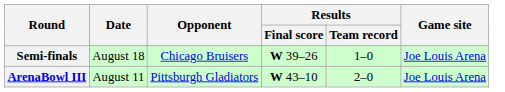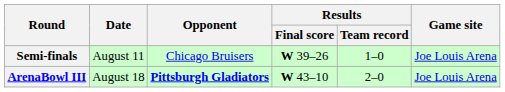Semi-finals | Date: August 18 -> August 11
ArenaBowl III | Date: August 11 -> August 18
ArenaBowl III | Opponent: normal -> bold
